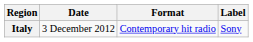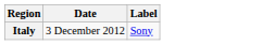- column: Format | Contemporary hit radio
